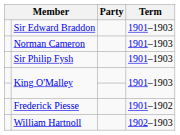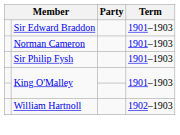- row: Frederick Piesse | 1901–1902
